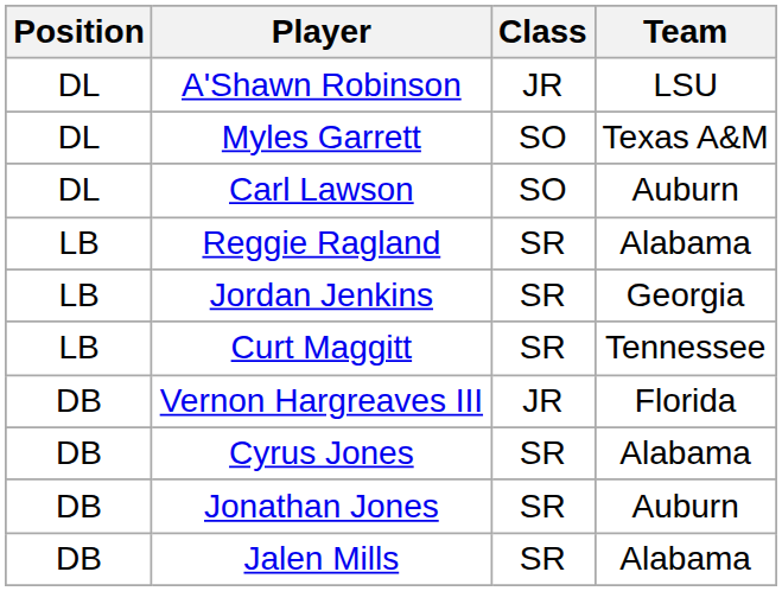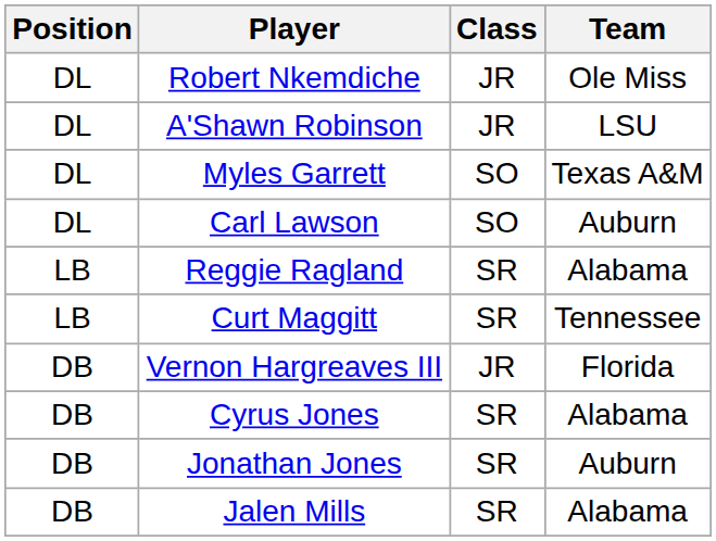+ row: DL | Robert Nkemdiche | JR | Ole Miss
- row: LB | Jordan Jenkins | SR | Georgia
